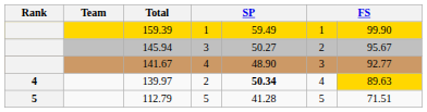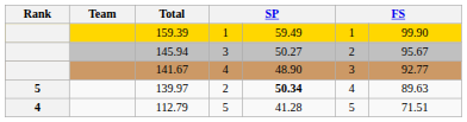139.97 | Rank: 4 -> 5
139.97 | column 7: gold background -> no background
112.79 | Rank: 5 -> 4
